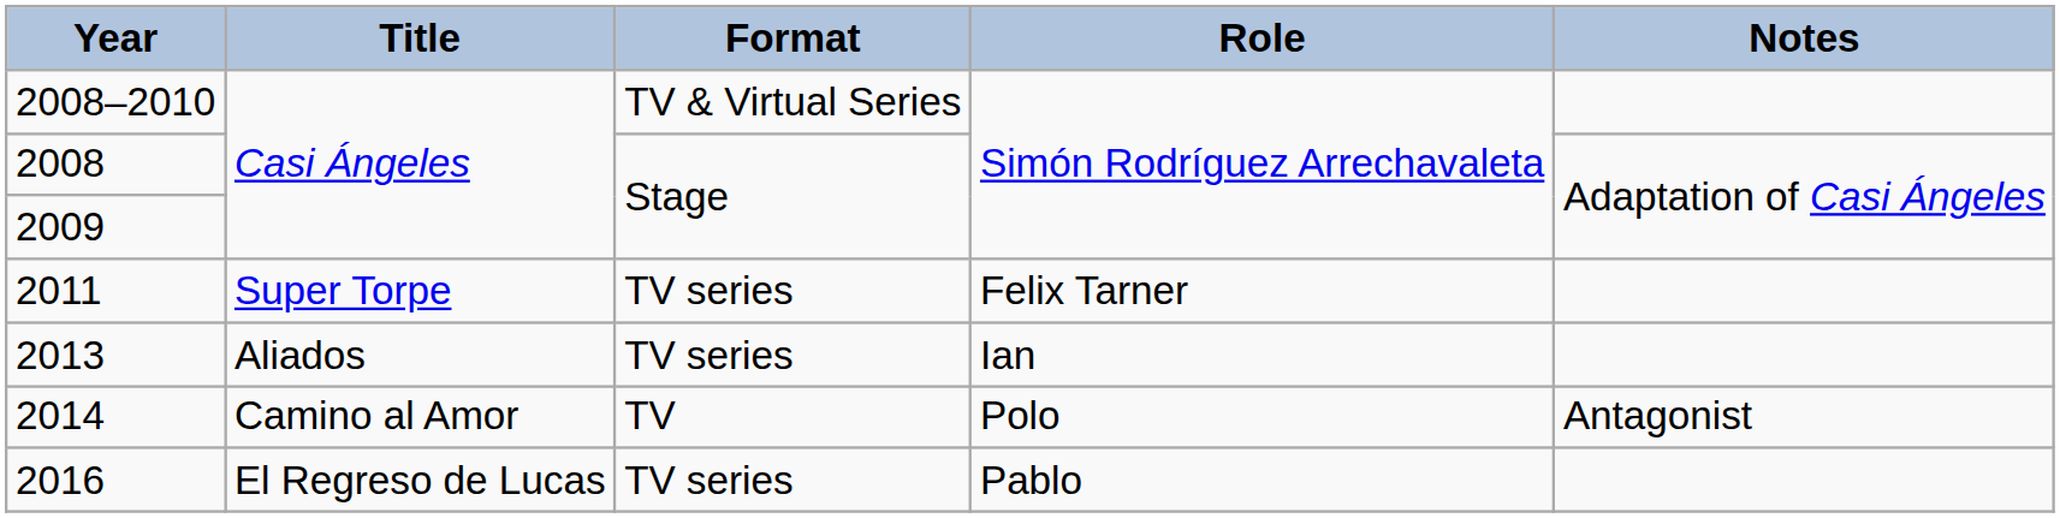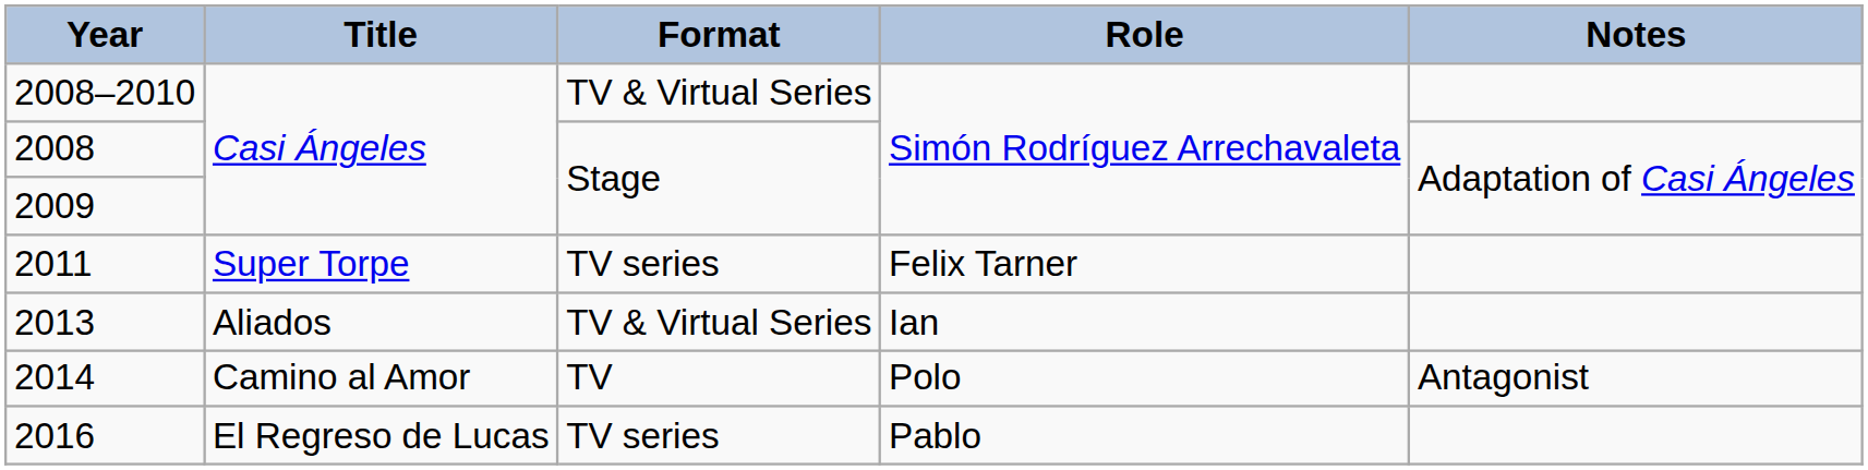2013 | Format: TV series -> TV & Virtual Series
